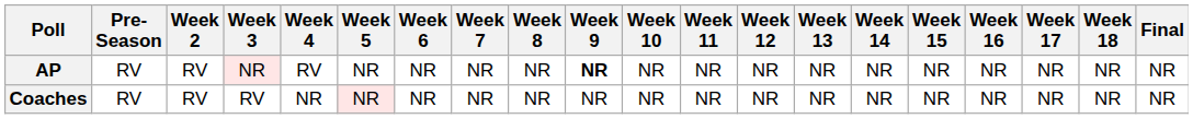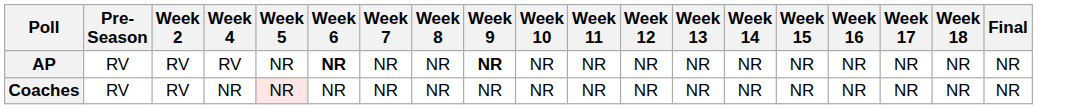- column: Week 3 | NR | RV
AP | Week 6: normal -> bold
